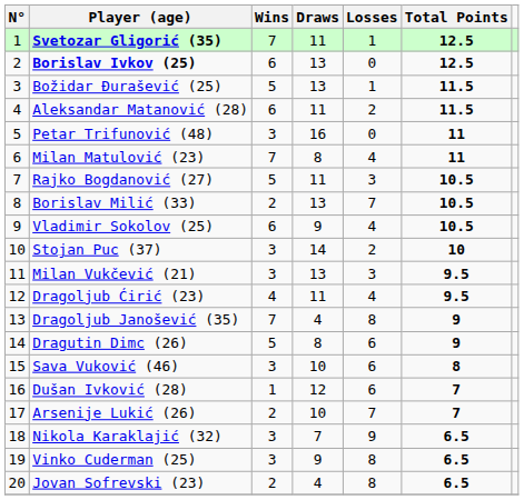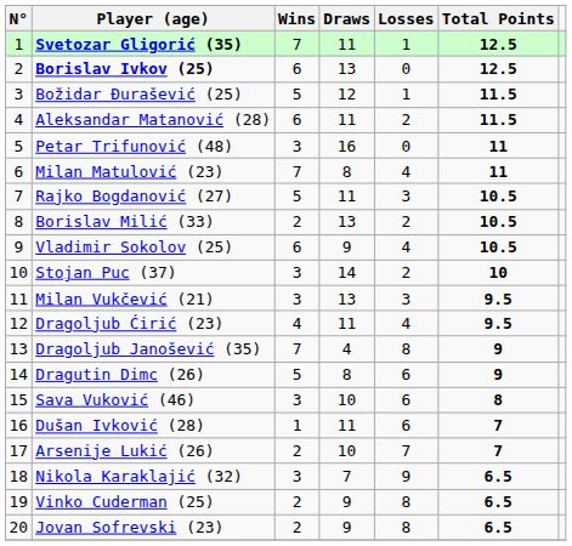Božidar Đurašević (25) | Draws: 13 -> 12
Borislav Milić (33) | Losses: 7 -> 2
Dušan Ivković (28) | Draws: 12 -> 11
Vinko Cuderman (25) | Wins: 3 -> 2
Jovan Sofrevski (23) | Draws: 4 -> 9
